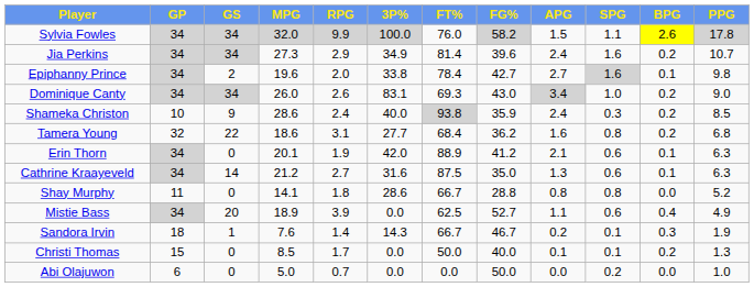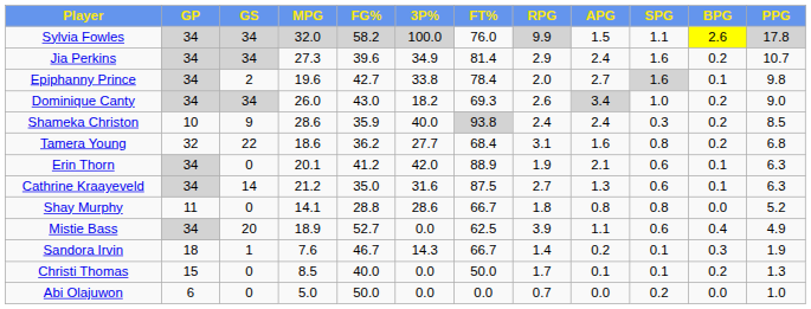columns swapped: FG% <-> RPG
Dominique Canty | 3P%: 83.1 -> 18.2
